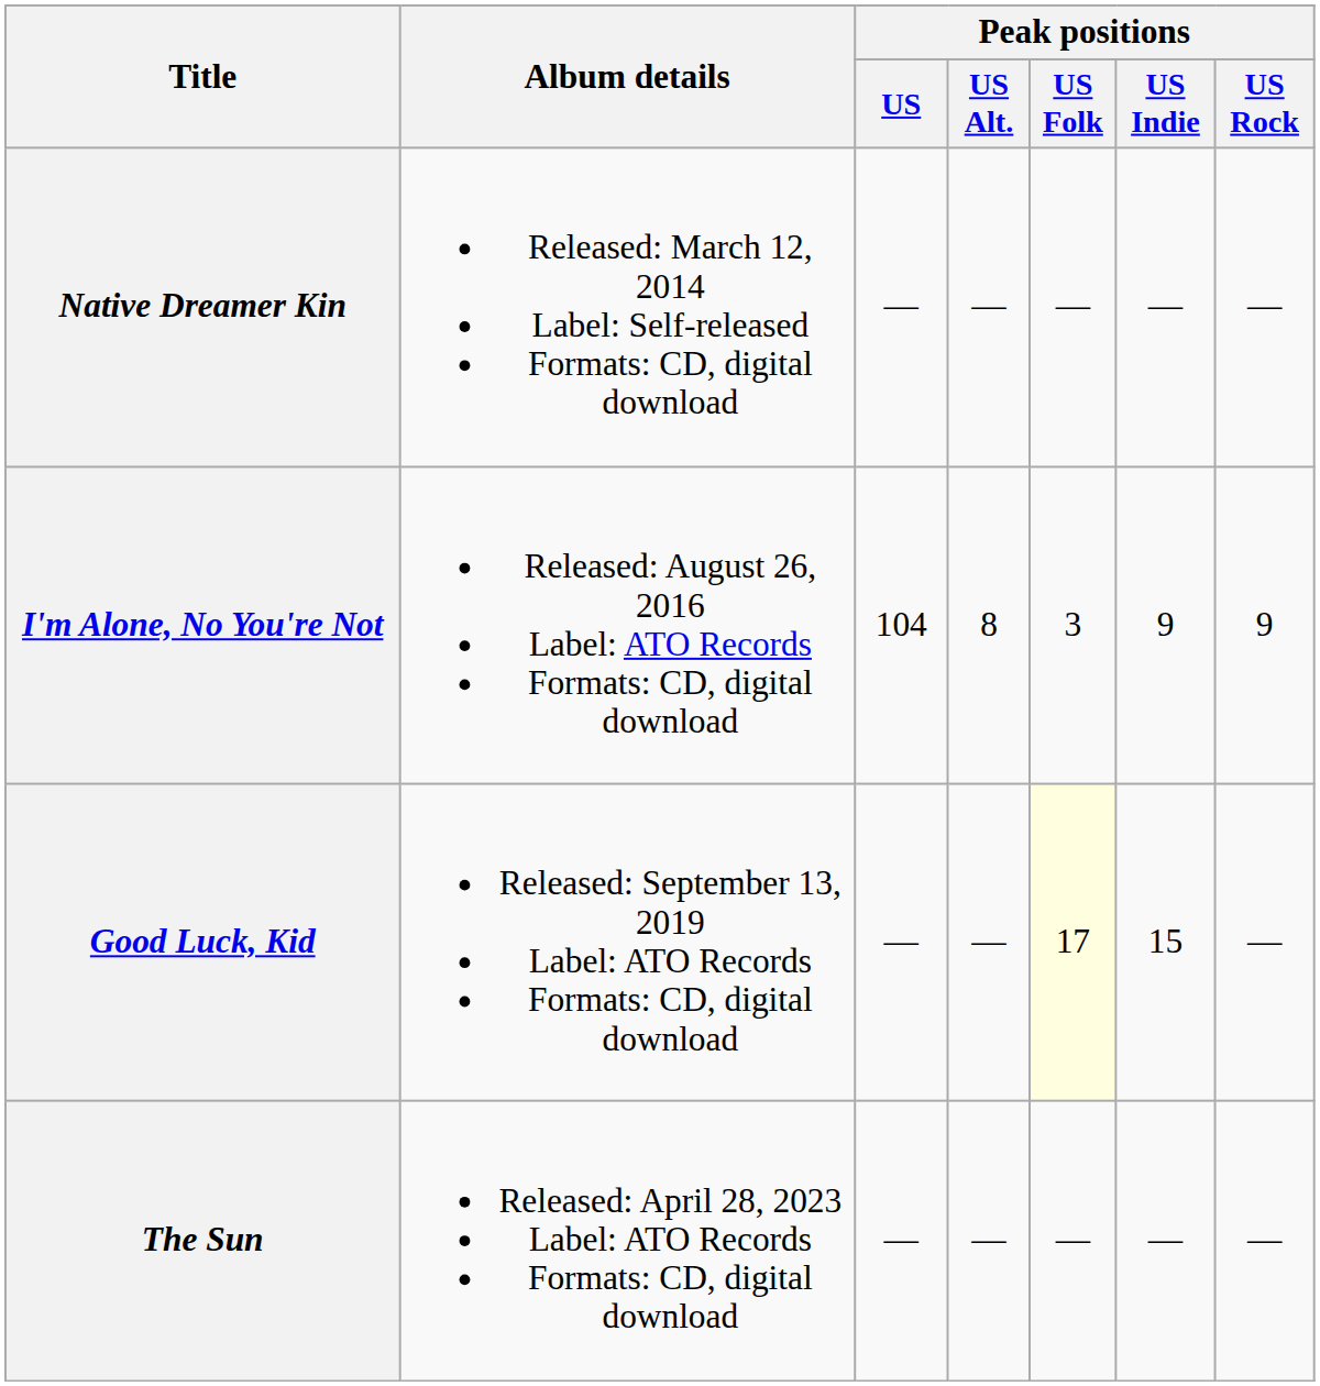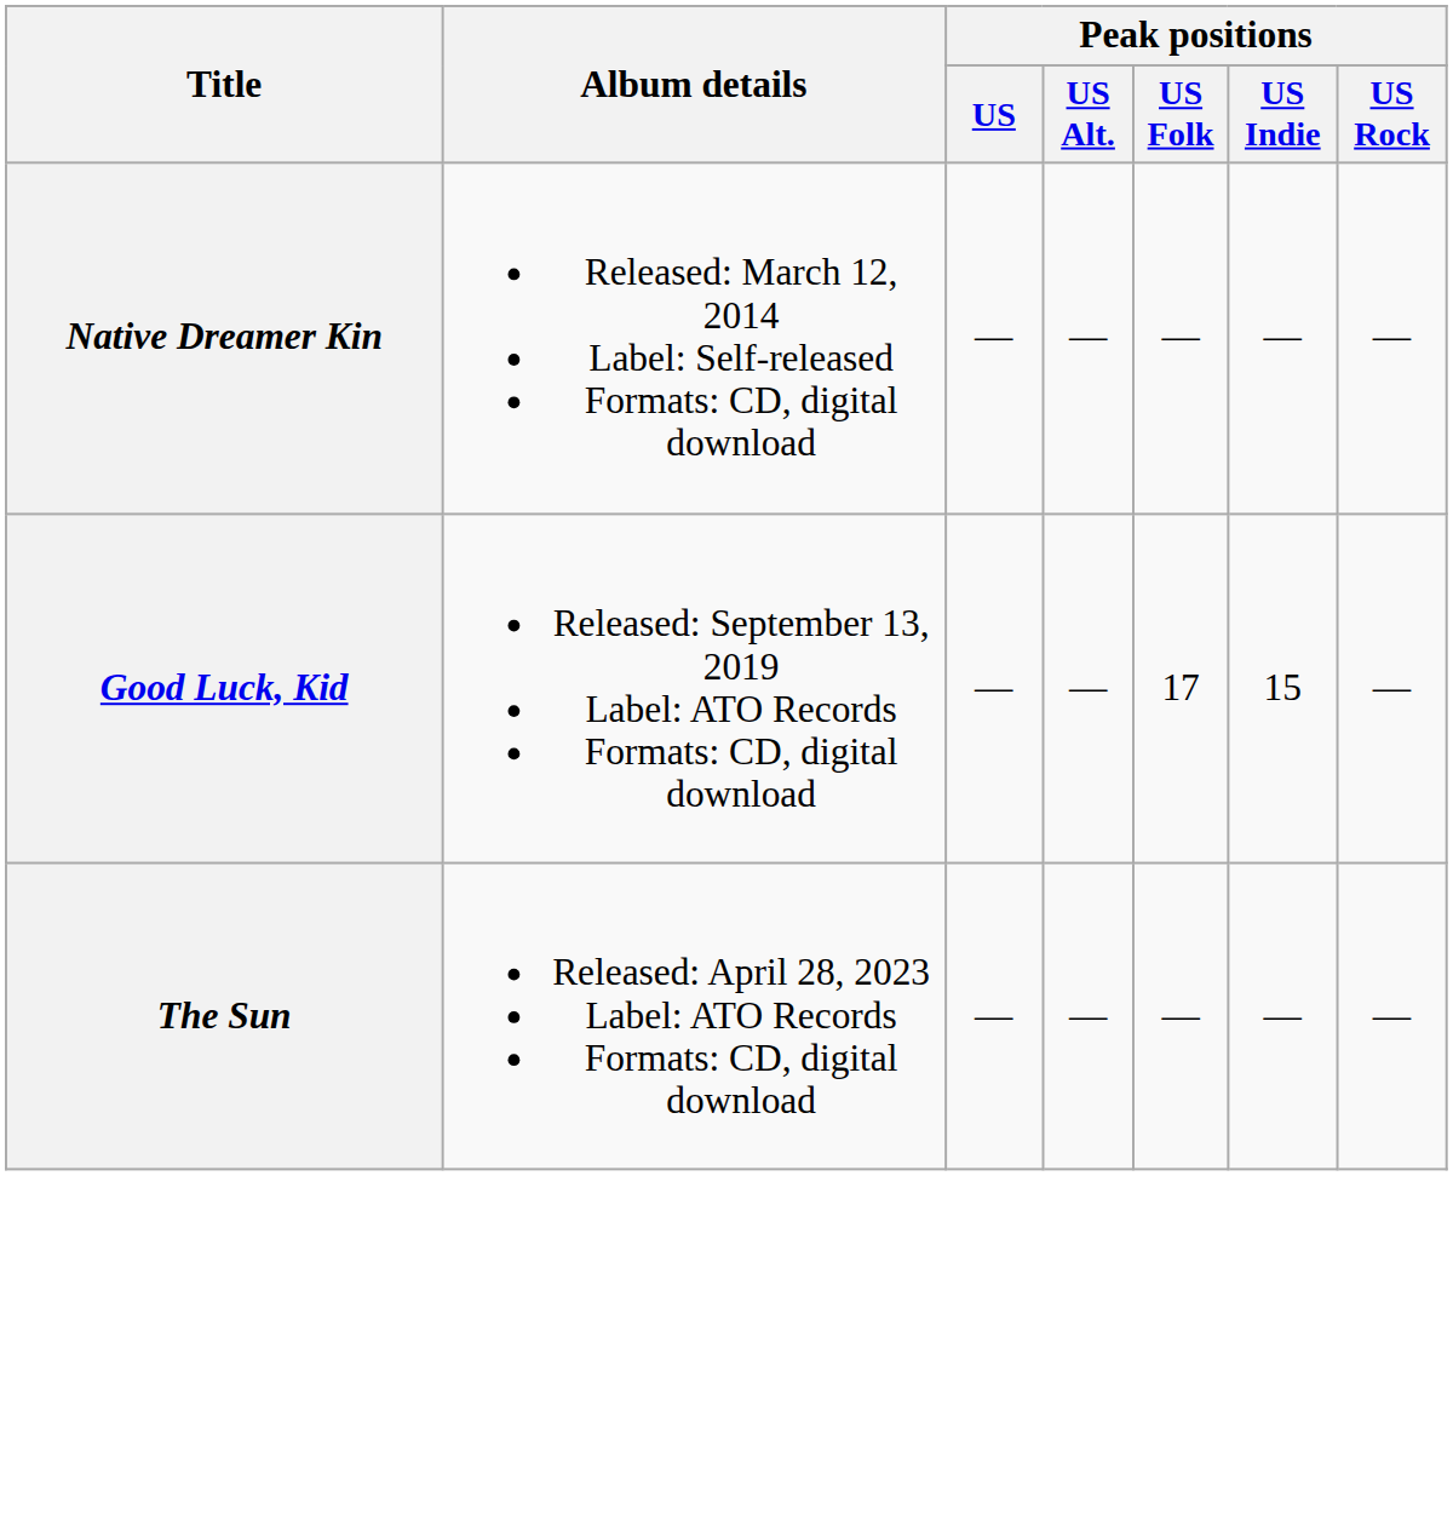- row: I'm Alone, No You're Not | Released: August 26, 2016 Label: ATO Records Formats: CD, digital download | 104 | 8 | 3 | 9 | 9
Good Luck, Kid | Peak positions / US Folk: lightyellow background -> no background
